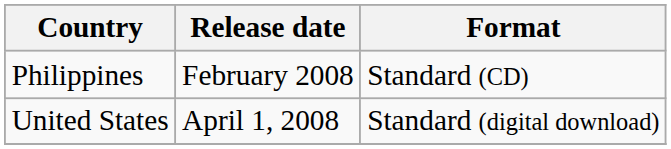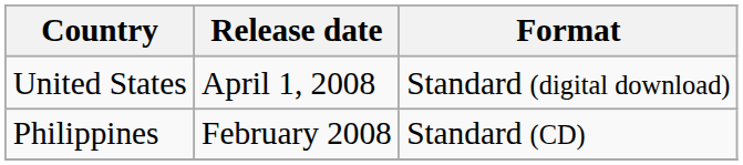rows swapped: Philippines <-> United States
